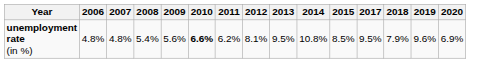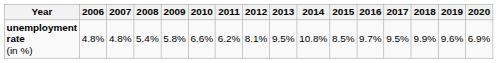+ column: 2016 | 9.7%
unemployment rate (in %) | 2009: 5.6% -> 5.8%
unemployment rate (in %) | 2010: bold -> normal
unemployment rate (in %) | 2018: 7.9% -> 9.9%
